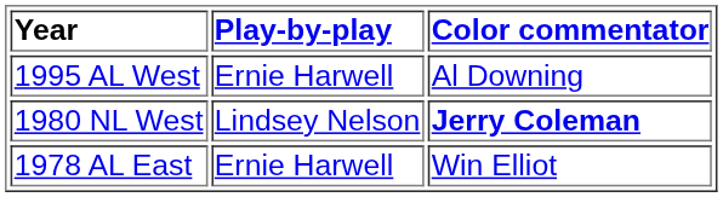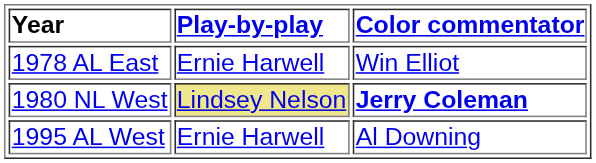rows swapped: 1978 AL East <-> 1995 AL West
1980 NL West | Play-by-play: no background -> khaki background
